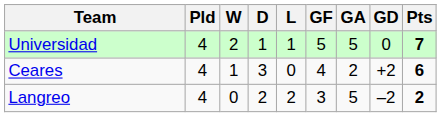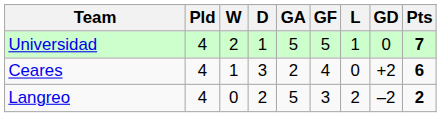columns swapped: L <-> GA
